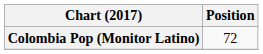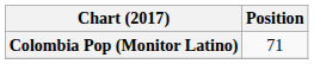Colombia Pop (Monitor Latino) | Position: 72 -> 71
